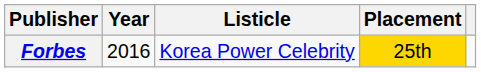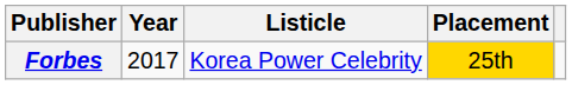Forbes | Year: 2016 -> 2017
